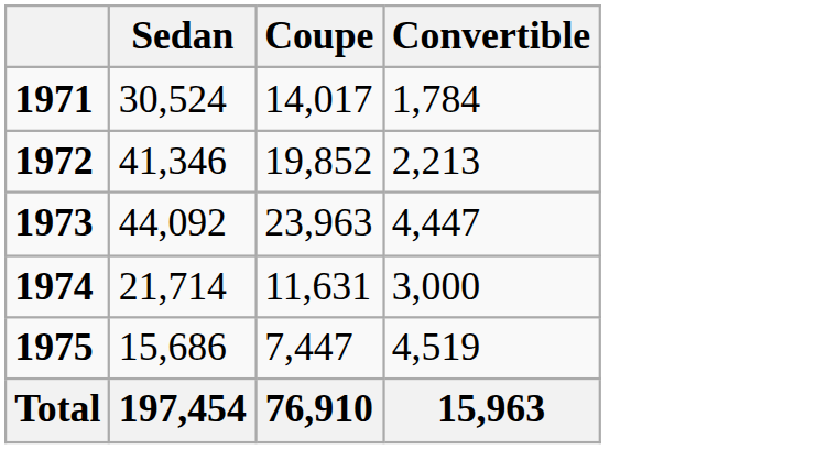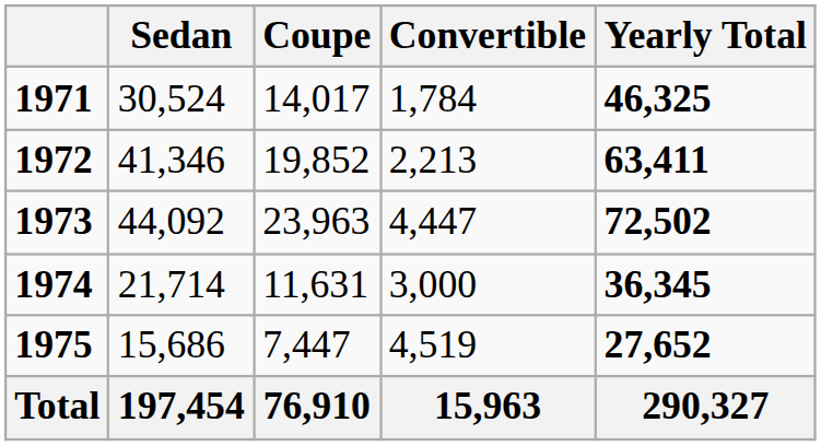+ column: Yearly Total | 46,325 | 63,411 | 72,502 | 36,345 | 27,652 | 290,327
